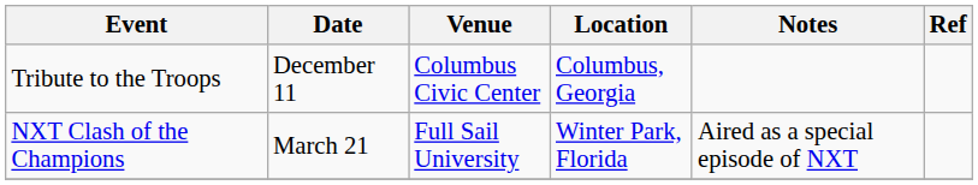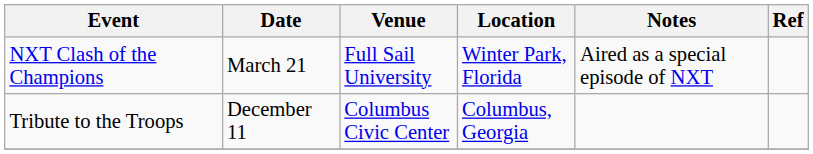rows swapped: NXT Clash of the Champions <-> Tribute to the Troops
